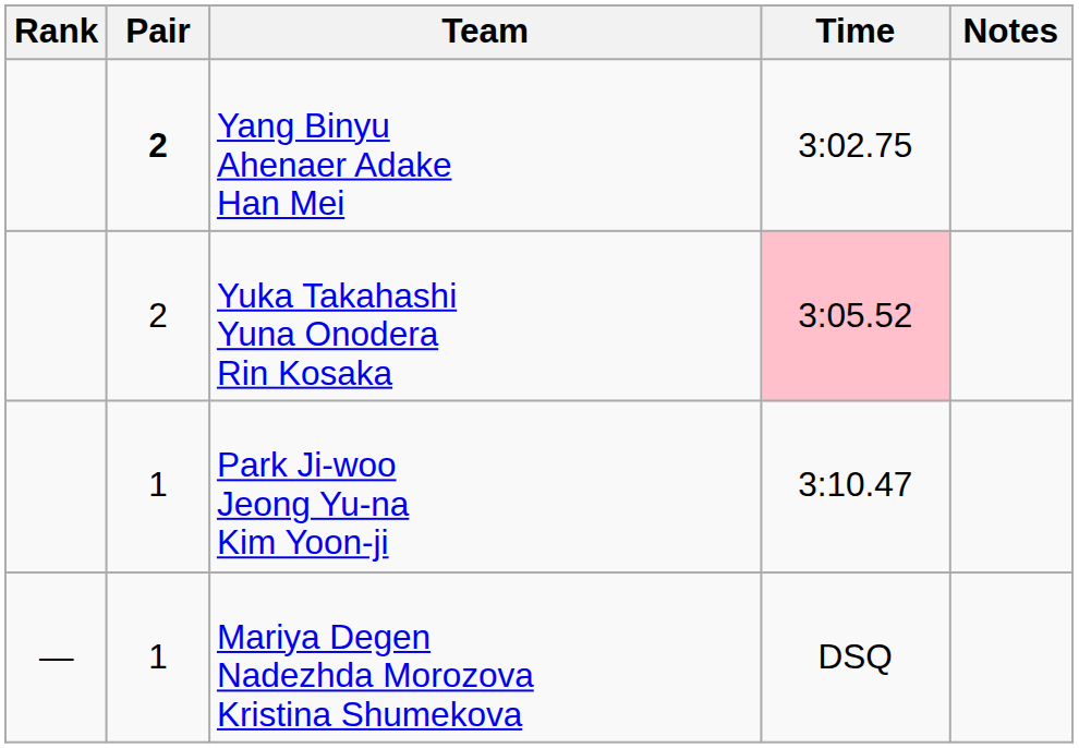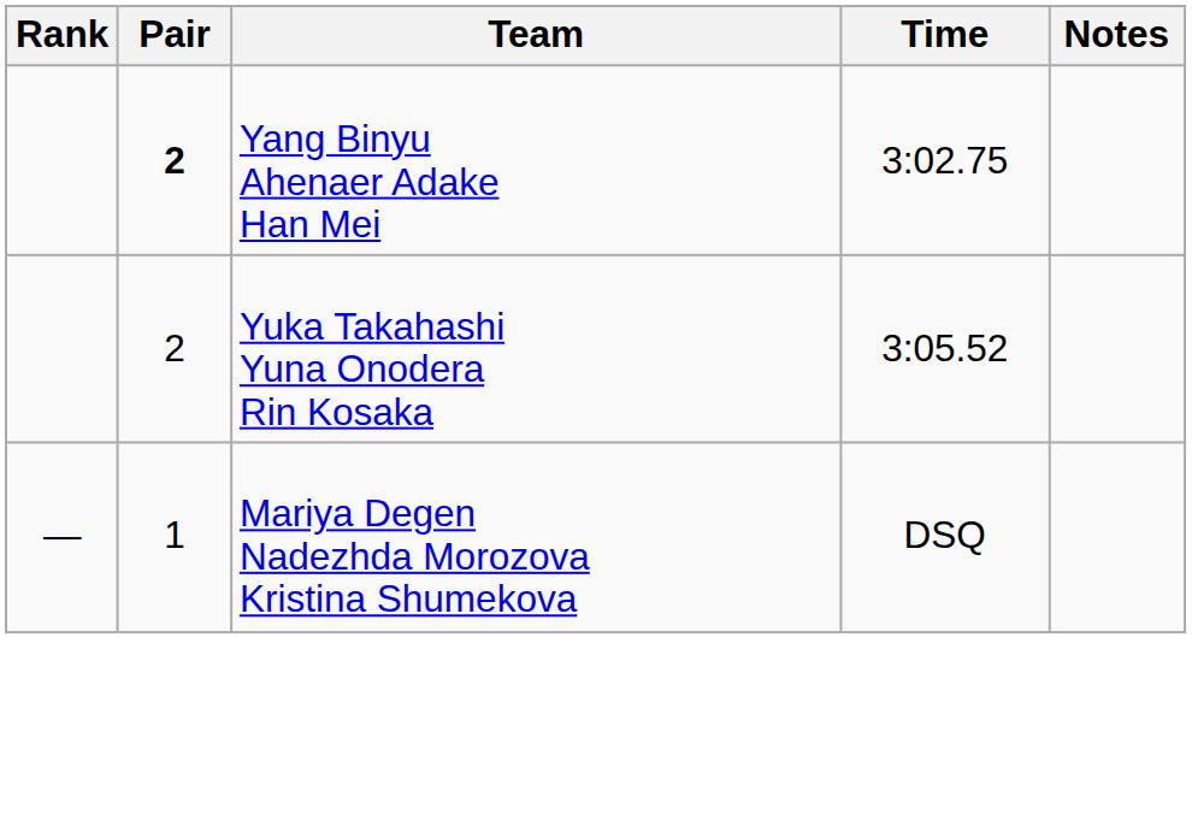Yuka Takahashi Yuna Onodera Rin Kosaka | Time: pink background -> no background
- row: 1 | Park Ji-woo Jeong Yu-na Kim Yoon-ji | 3:10.47
